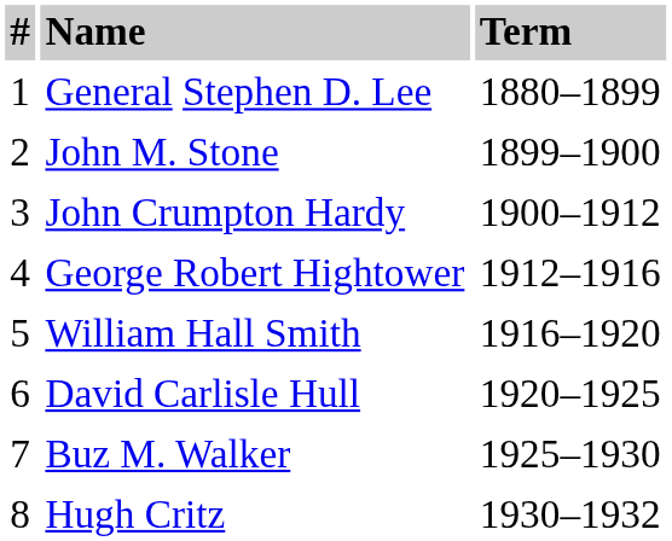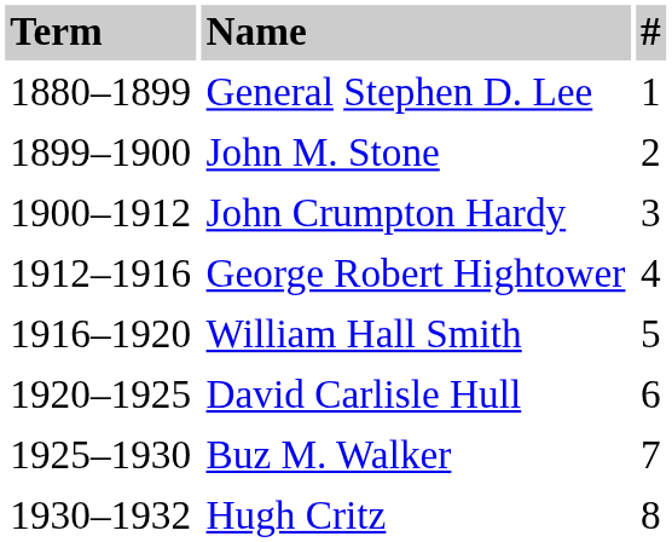columns swapped: # <-> Term
